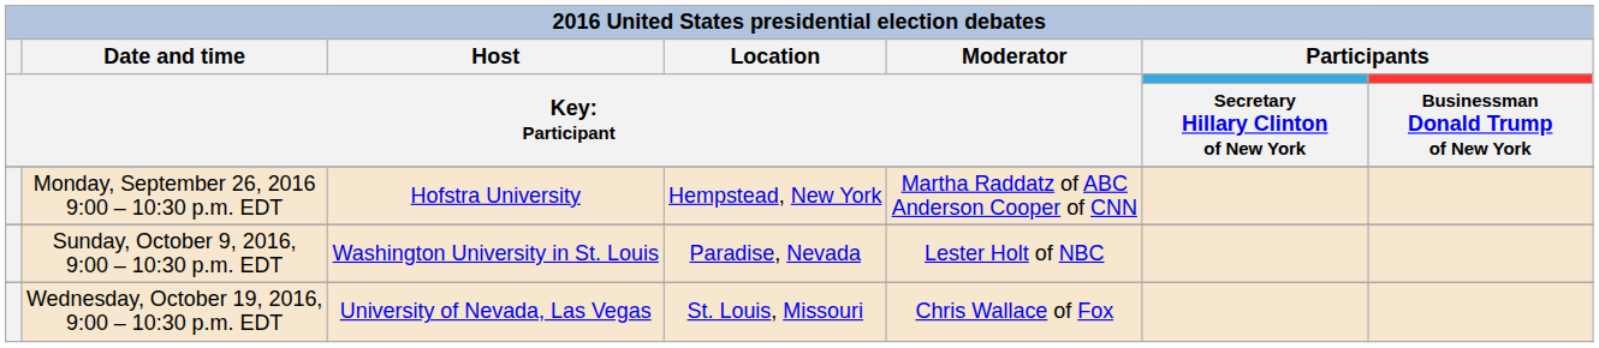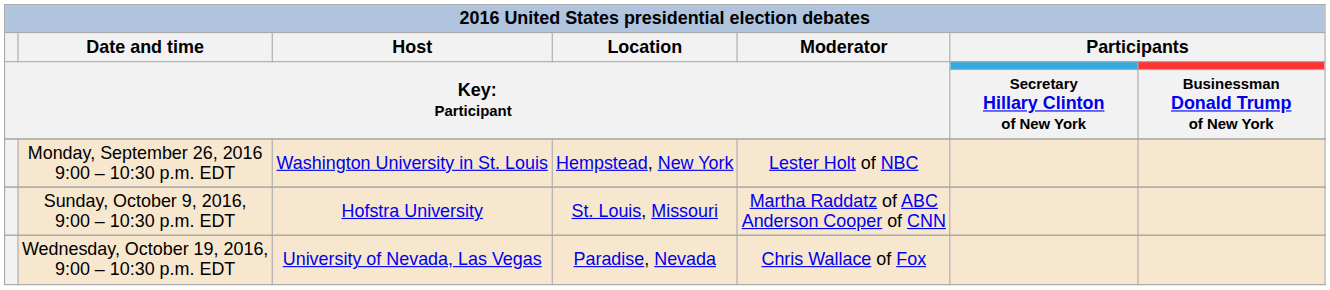Monday, September 26, 2016 9:00 – 10:30 p.m. EDT | column 3: Hofstra University -> Washington University in St. Louis
Monday, September 26, 2016 9:00 – 10:30 p.m. EDT | column 5: Martha Raddatz of ABC Anderson Cooper of CNN -> Lester Holt of NBC
Sunday, October 9, 2016, 9:00 – 10:30 p.m. EDT | column 3: Washington University in St. Louis -> Hofstra University
Sunday, October 9, 2016, 9:00 – 10:30 p.m. EDT | column 4: Paradise, Nevada -> St. Louis, Missouri
Sunday, October 9, 2016, 9:00 – 10:30 p.m. EDT | column 5: Lester Holt of NBC -> Martha Raddatz of ABC Anderson Cooper of CNN
Wednesday, October 19, 2016, 9:00 – 10:30 p.m. EDT | column 4: St. Louis, Missouri -> Paradise, Nevada
